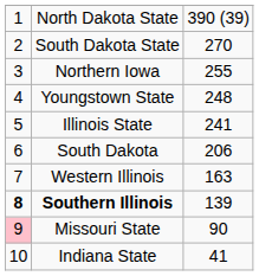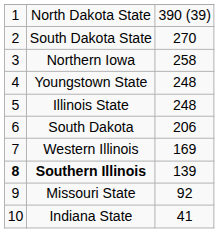Northern Iowa | column 3: 255 -> 258
Illinois State | column 3: 241 -> 248
Western Illinois | column 3: 163 -> 169
Missouri State | column 1: pink background -> no background
Missouri State | column 3: 90 -> 92
